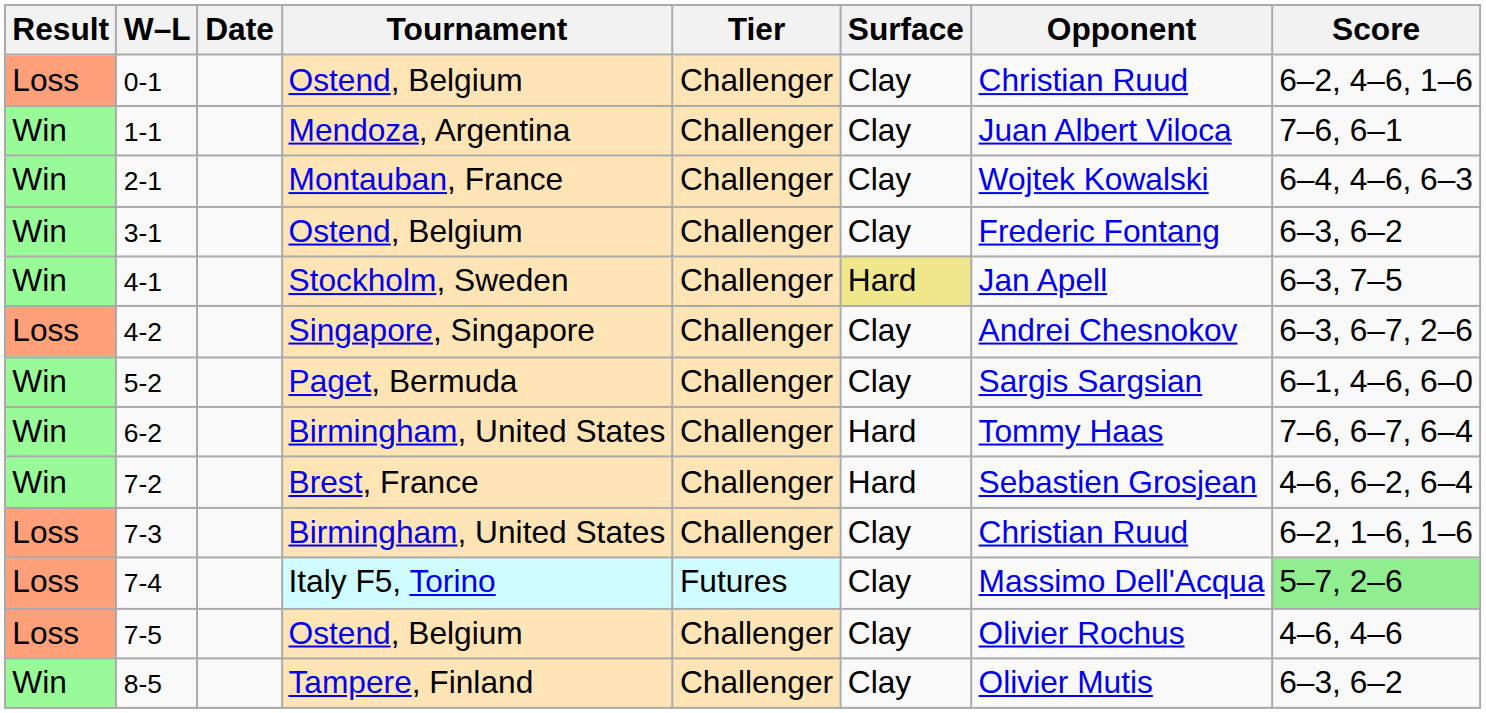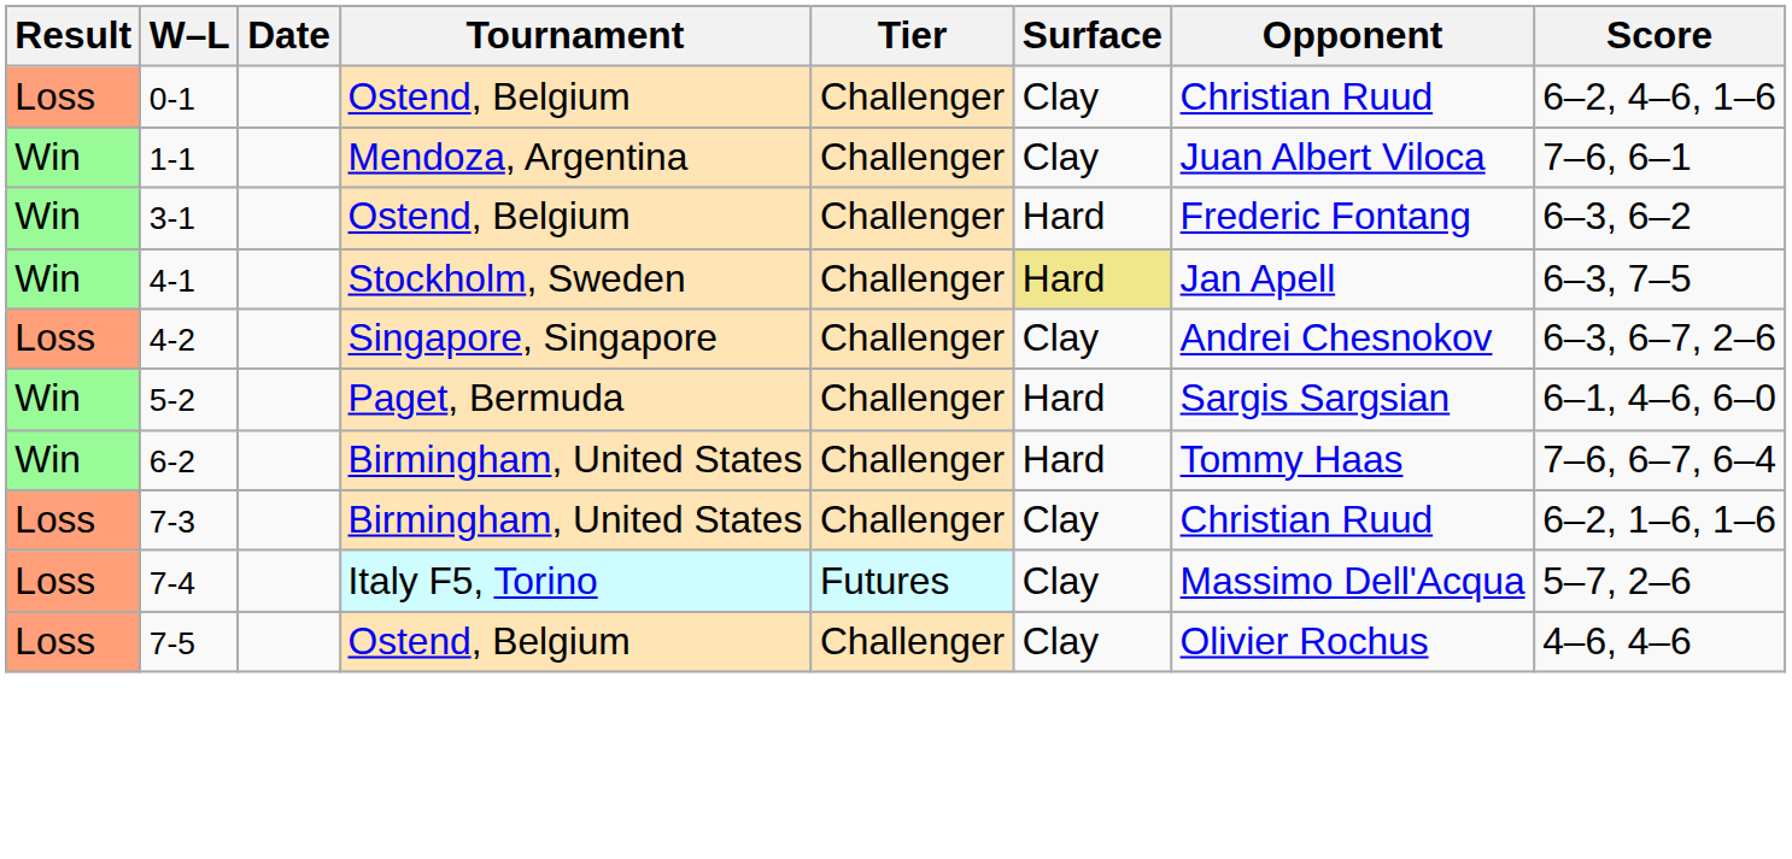- row: Win | 2-1 | Montauban, France | Challenger | Clay | Wojtek Kowalski | 6–4, 4–6, 6–3
3-1 | Surface: Clay -> Hard
5-2 | Surface: Clay -> Hard
- row: Win | 7-2 | Brest, France | Challenger | Hard | Sebastien Grosjean | 4–6, 6–2, 6–4
7-4 | Score: lightgreen background -> no background
- row: Win | 8-5 | Tampere, Finland | Challenger | Clay | Olivier Mutis | 6–3, 6–2
